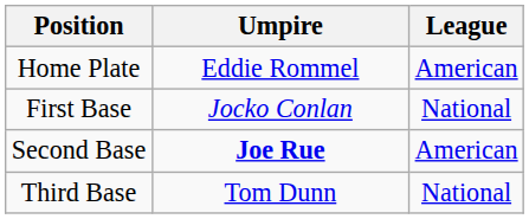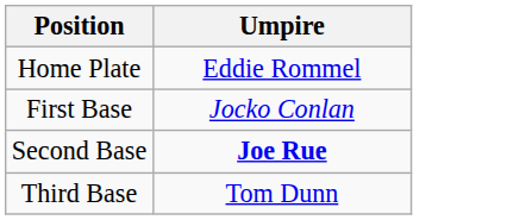- column: League | American | National | American | National
